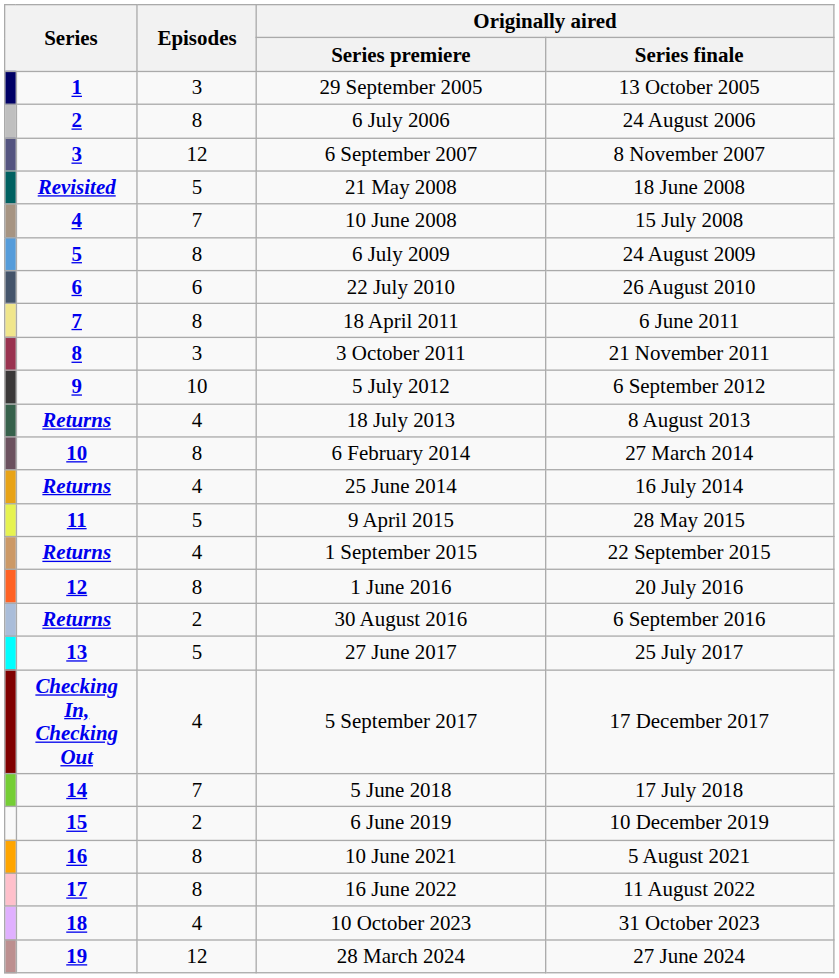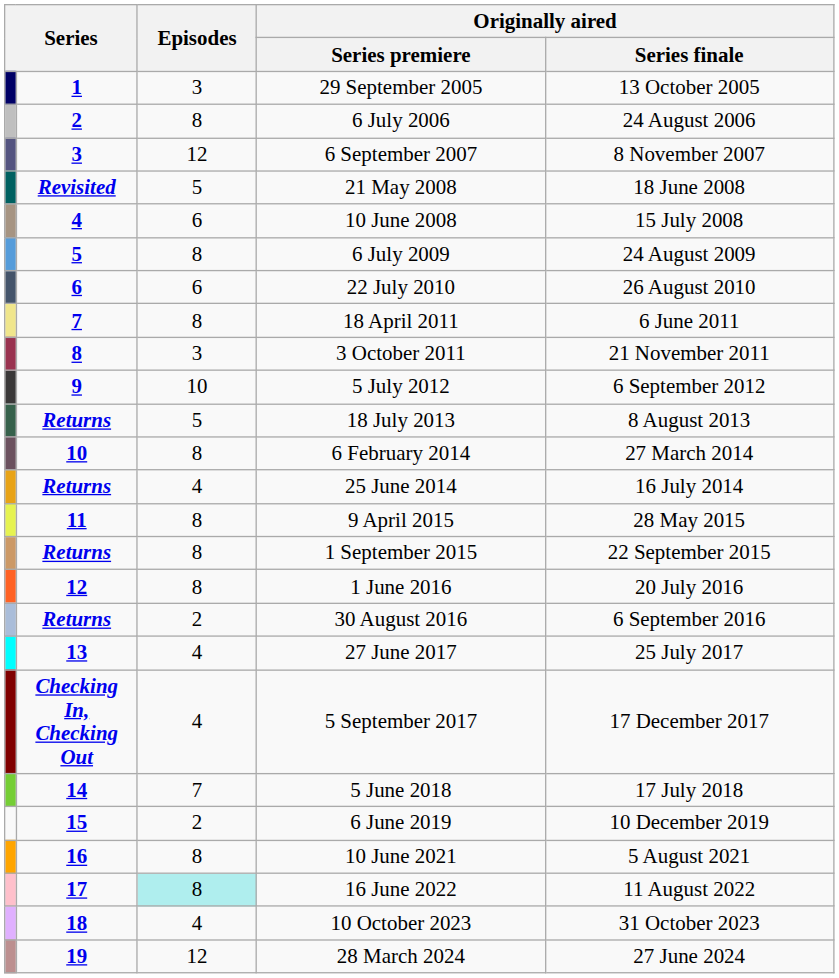10 June 2008 | Episodes: 7 -> 6
18 July 2013 | Episodes: 4 -> 5
9 April 2015 | Episodes: 5 -> 8
1 September 2015 | Episodes: 4 -> 8
27 June 2017 | Episodes: 5 -> 4
16 June 2022 | Episodes: no background -> paleturquoise background
